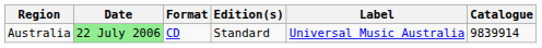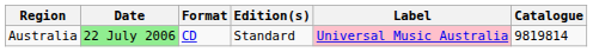Australia | Label: no background -> pink background
Australia | Catalogue: 9839914 -> 9819814
